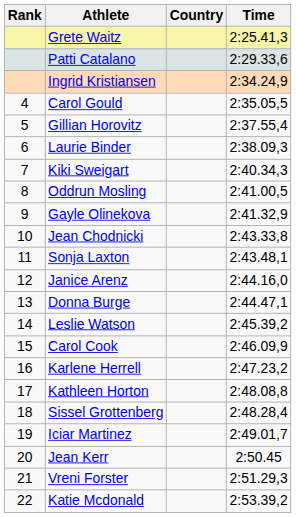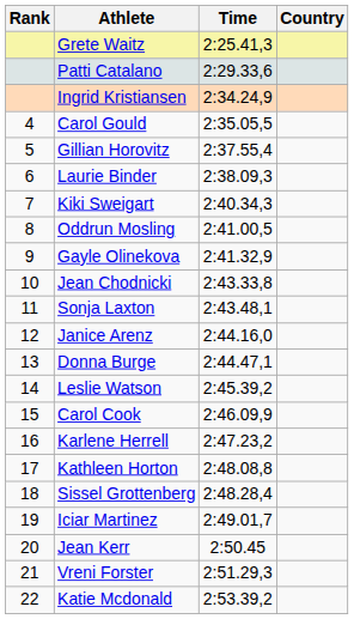columns swapped: Country <-> Time
